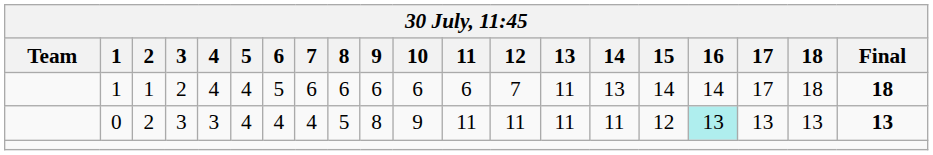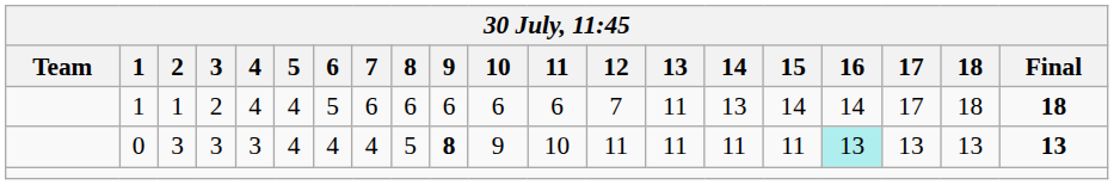0 | 2: 2 -> 3
0 | 9: normal -> bold
0 | 11: 11 -> 10
0 | 15: 12 -> 11
